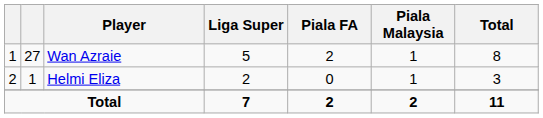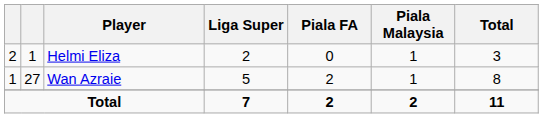rows swapped: Wan Azraie <-> Helmi Eliza
